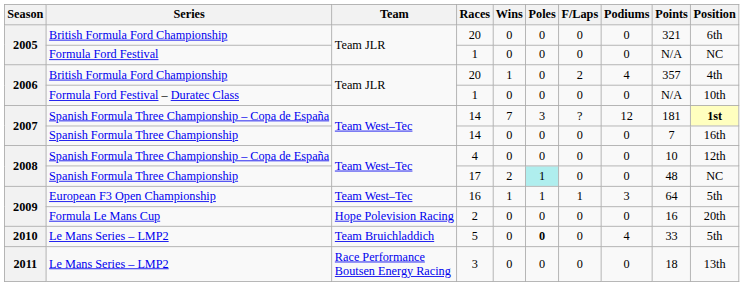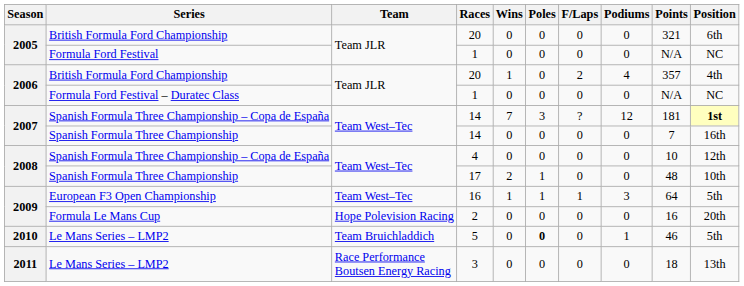Formula Ford Festival – Duratec Class / 1 | Position: 10th -> NC
17 | Poles: paleturquoise background -> no background
17 | Position: NC -> 10th
5 | Podiums: 4 -> 1
5 | Points: 33 -> 46
